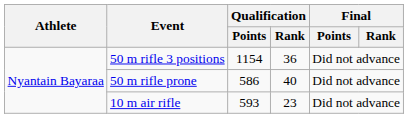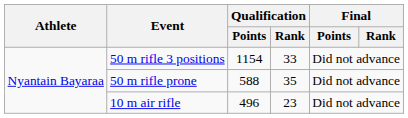50 m rifle 3 positions | Qualification / Rank: 36 -> 33
50 m rifle prone | Qualification / Points: 586 -> 588
50 m rifle prone | Qualification / Rank: 40 -> 35
10 m air rifle | Qualification / Points: 593 -> 496
